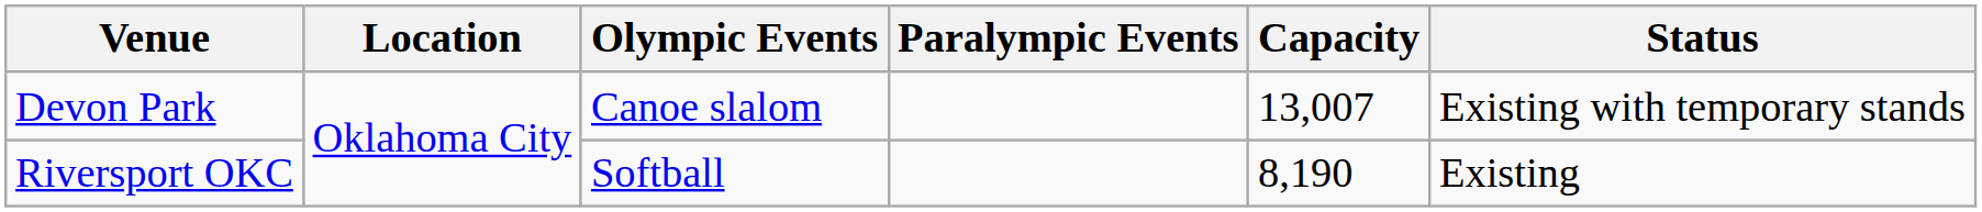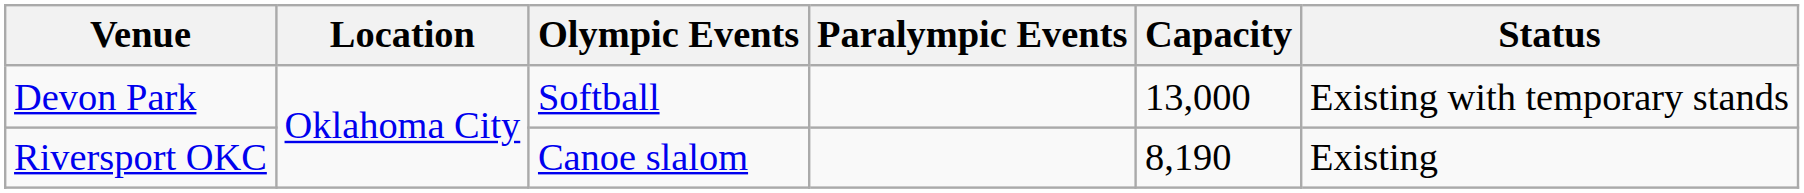Devon Park | Olympic Events: Canoe slalom -> Softball
Devon Park | Capacity: 13,007 -> 13,000
Riversport OKC | Olympic Events: Softball -> Canoe slalom
